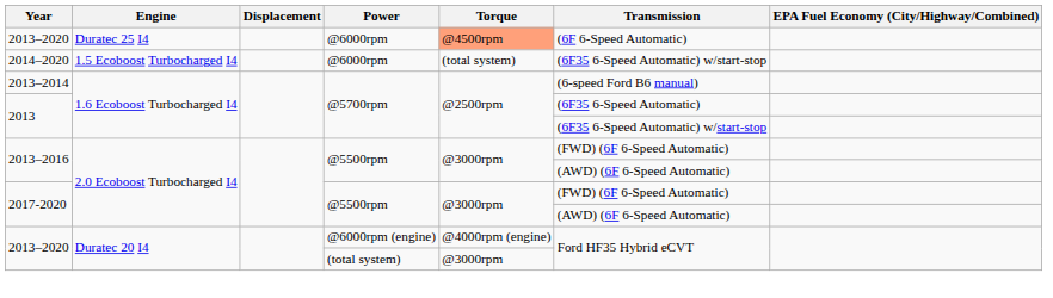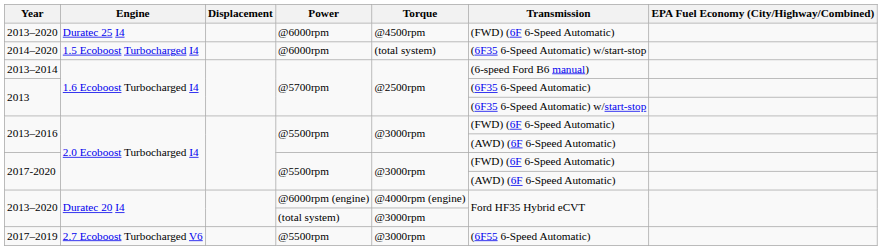2013–2020 / @6000rpm | Torque: lightsalmon background -> no background
2013–2020 / @6000rpm | Transmission: (6F 6-Speed Automatic) -> (FWD) (6F 6-Speed Automatic)
+ row: 2017–2019 | 2.7 Ecoboost Turbocharged V6 | @5500rpm | @3000rpm | (6F55 6-Speed Automatic)
